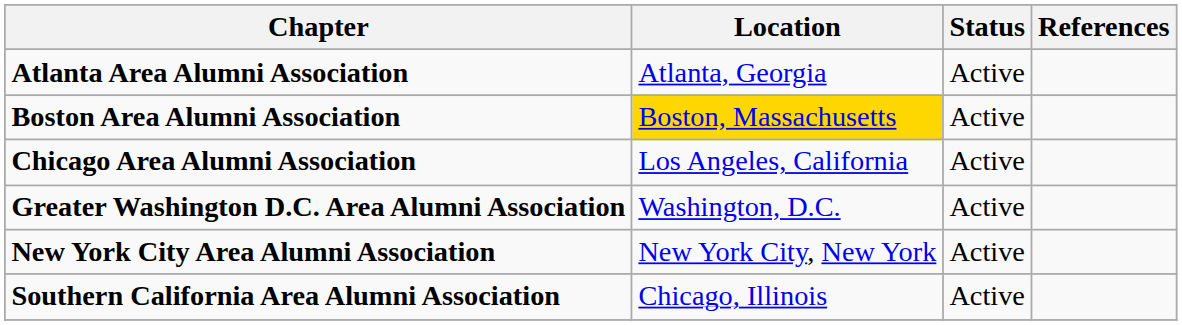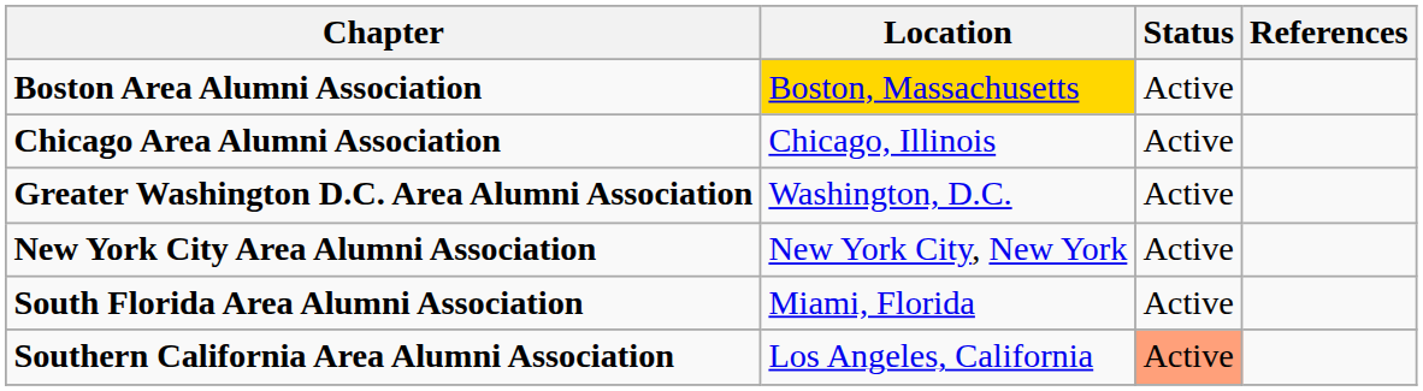- row: Atlanta Area Alumni Association | Atlanta, Georgia | Active
Chicago Area Alumni Association | Location: Los Angeles, California -> Chicago, Illinois
+ row: South Florida Area Alumni Association | Miami, Florida | Active
Southern California Area Alumni Association | Location: Chicago, Illinois -> Los Angeles, California
Southern California Area Alumni Association | Status: no background -> lightsalmon background
